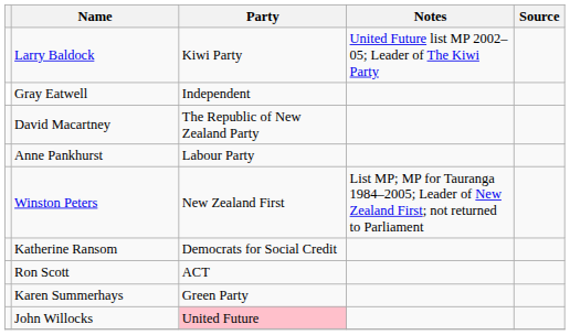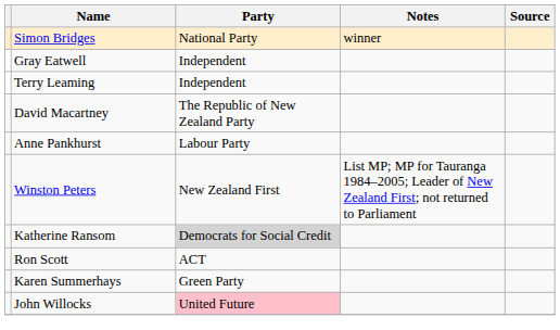- row: Larry Baldock | Kiwi Party | United Future list MP 2002–05; Leader of The Kiwi Party
+ row: Simon Bridges | National Party | winner
+ row: Terry Leaming | Independent
Katherine Ransom | Party: no background -> lightgrey background
